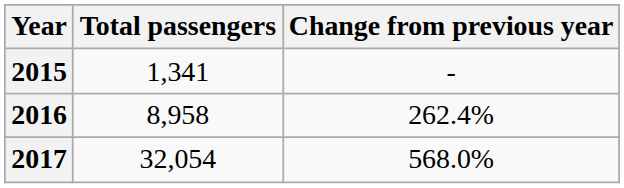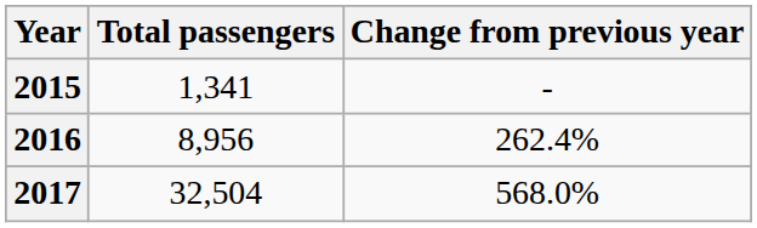2016 | Total passengers: 8,958 -> 8,956
2017 | Total passengers: 32,054 -> 32,504
